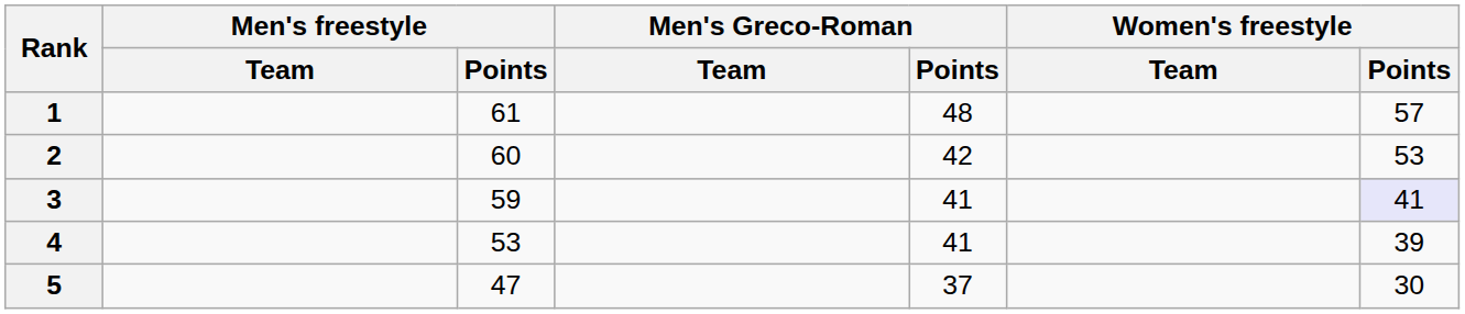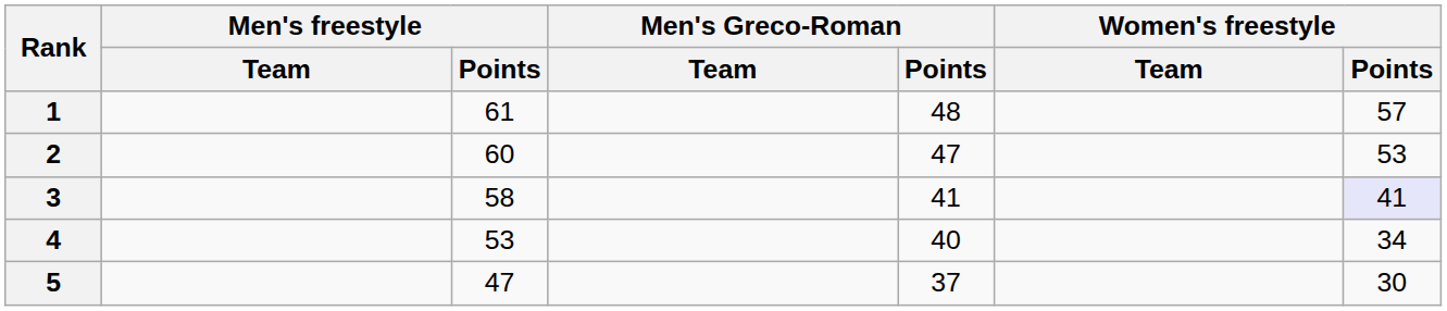2 | Men's Greco-Roman / Points: 42 -> 47
3 | Men's freestyle / Points: 59 -> 58
4 | Men's Greco-Roman / Points: 41 -> 40
4 | Women's freestyle / Points: 39 -> 34
